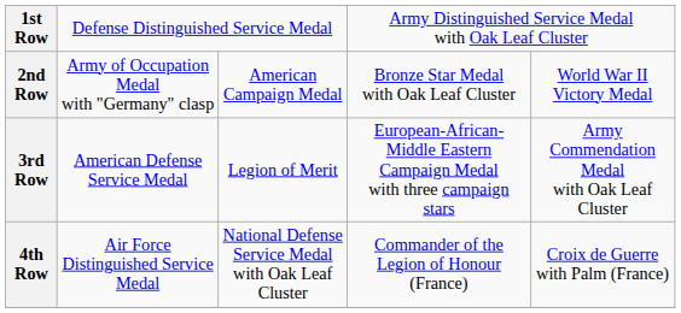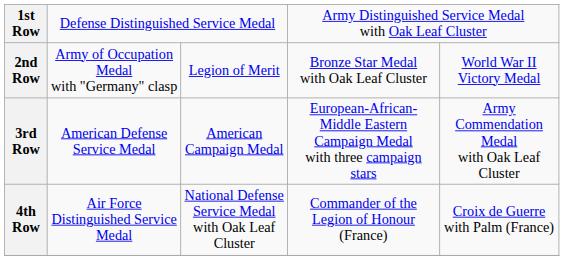2nd Row | column 3: American Campaign Medal -> Legion of Merit
3rd Row | column 3: Legion of Merit -> American Campaign Medal
